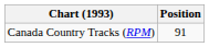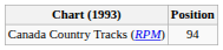Canada Country Tracks (RPM) | Position: 91 -> 94
